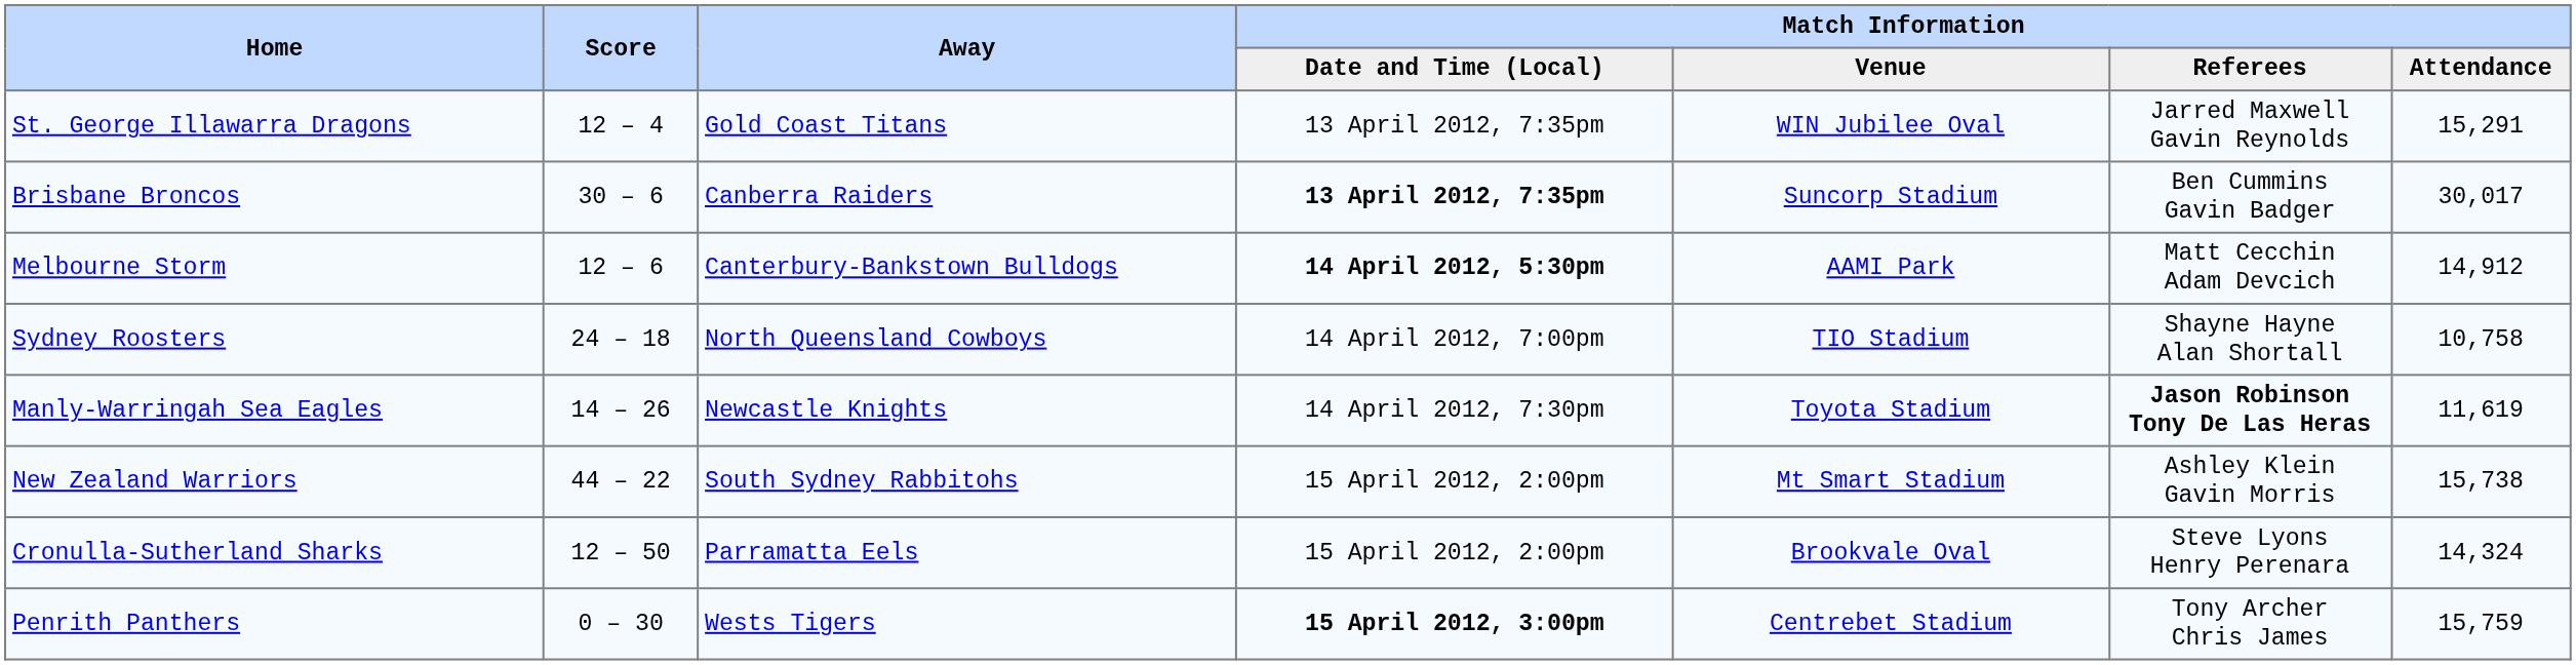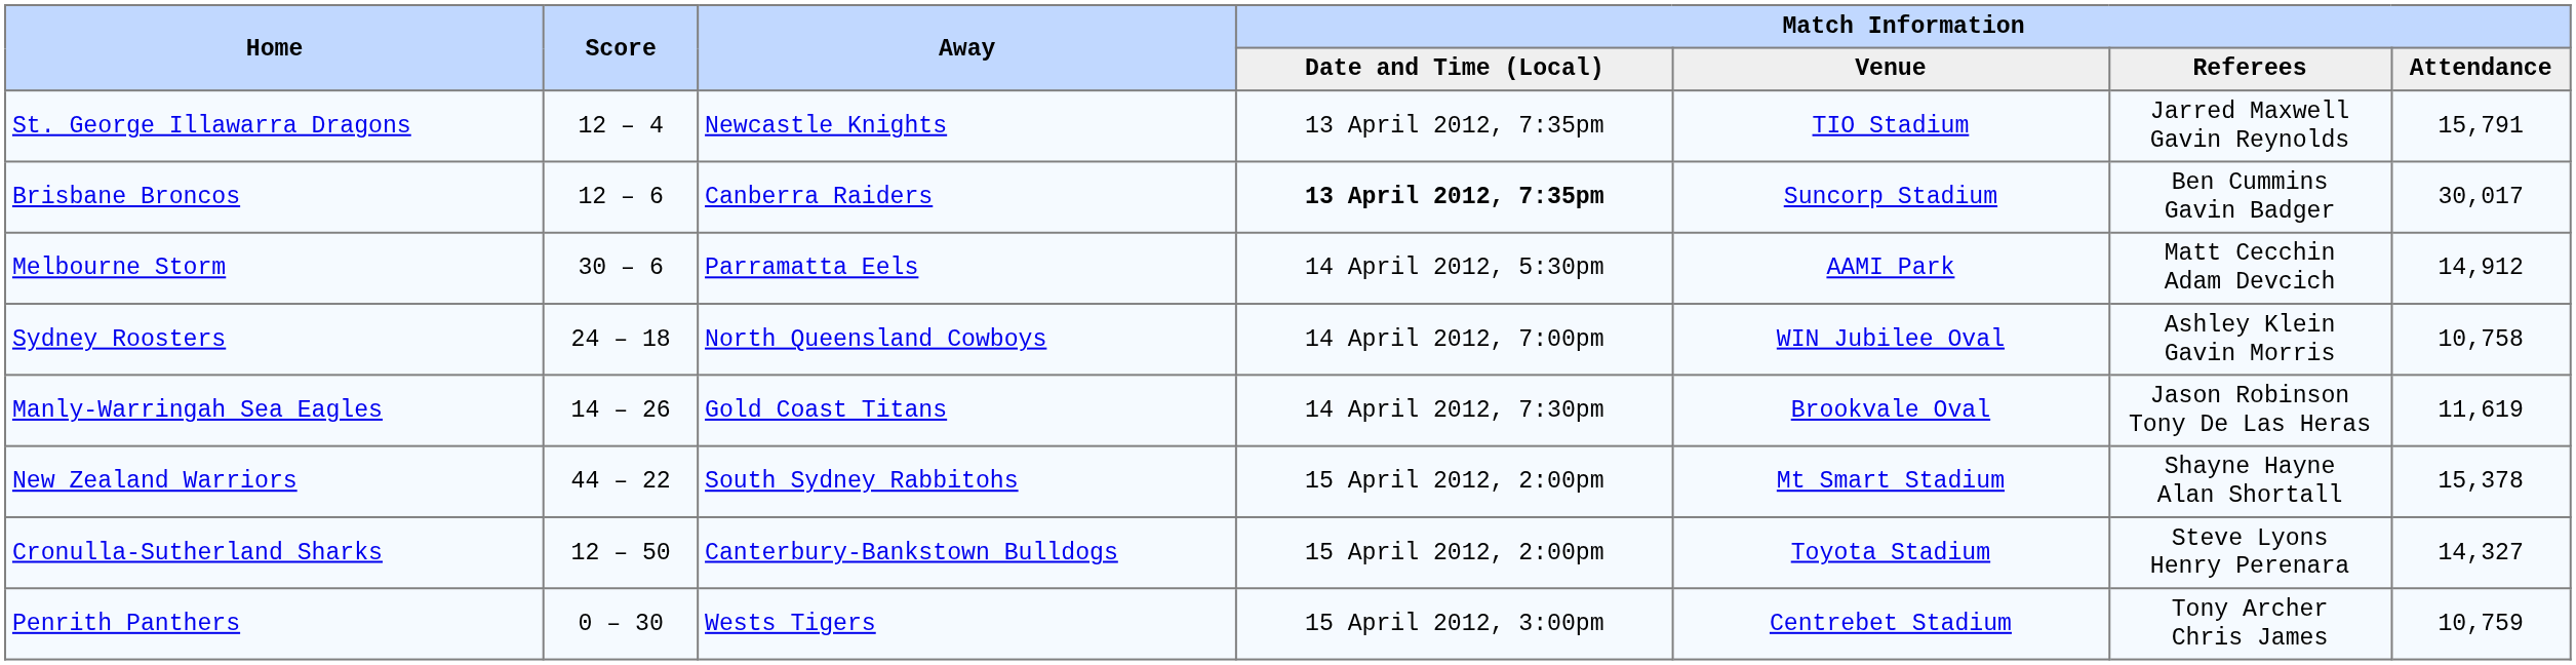St. George Illawarra Dragons | Away: Gold Coast Titans -> Newcastle Knights
St. George Illawarra Dragons | Match Information / Venue: WIN Jubilee Oval -> TIO Stadium
St. George Illawarra Dragons | Match Information / Attendance: 15,291 -> 15,791
Brisbane Broncos | Score: 30 – 6 -> 12 – 6
Melbourne Storm | Score: 12 – 6 -> 30 – 6
Melbourne Storm | Away: Canterbury-Bankstown Bulldogs -> Parramatta Eels
Melbourne Storm | Match Information / Date and Time (Local): bold -> normal
Sydney Roosters | Match Information / Venue: TIO Stadium -> WIN Jubilee Oval
Sydney Roosters | Match Information / Referees: Shayne Hayne Alan Shortall -> Ashley Klein Gavin Morris
Manly-Warringah Sea Eagles | Away: Newcastle Knights -> Gold Coast Titans
Manly-Warringah Sea Eagles | Match Information / Venue: Toyota Stadium -> Brookvale Oval
Manly-Warringah Sea Eagles | Match Information / Referees: bold -> normal
New Zealand Warriors | Match Information / Referees: Ashley Klein Gavin Morris -> Shayne Hayne Alan Shortall
New Zealand Warriors | Match Information / Attendance: 15,738 -> 15,378
Cronulla-Sutherland Sharks | Away: Parramatta Eels -> Canterbury-Bankstown Bulldogs
Cronulla-Sutherland Sharks | Match Information / Venue: Brookvale Oval -> Toyota Stadium
Cronulla-Sutherland Sharks | Match Information / Attendance: 14,324 -> 14,327
Penrith Panthers | Match Information / Date and Time (Local): bold -> normal
Penrith Panthers | Match Information / Attendance: 15,759 -> 10,759
